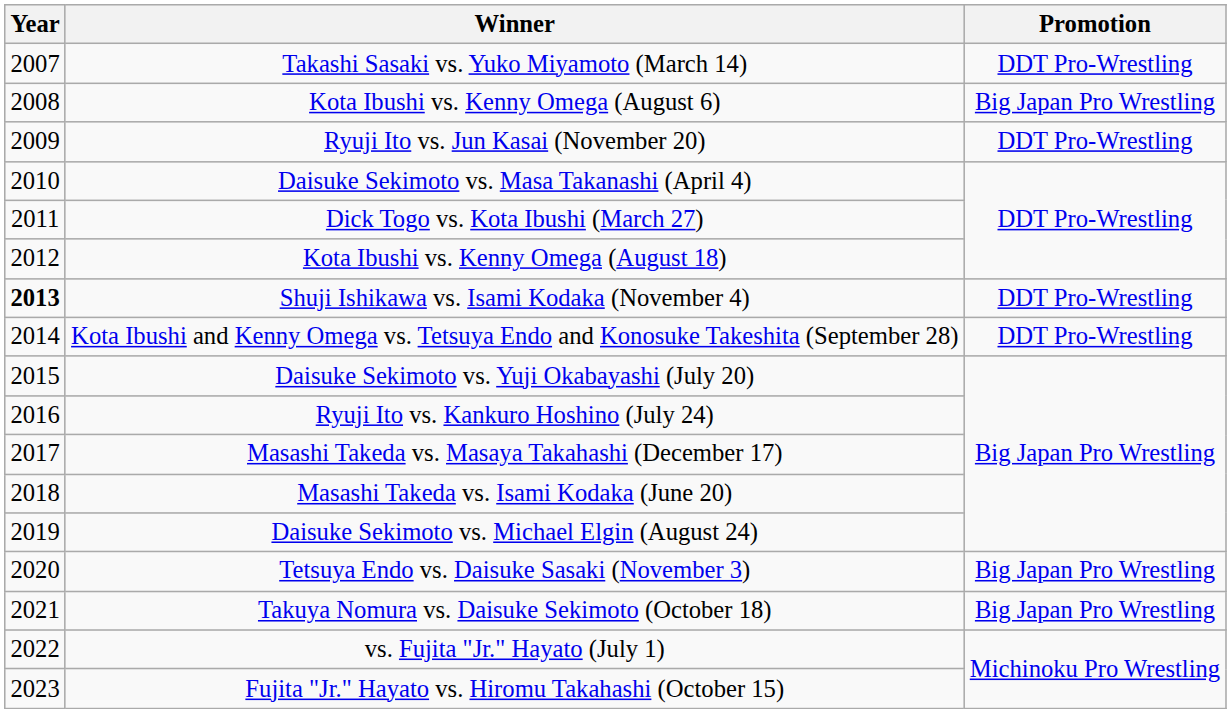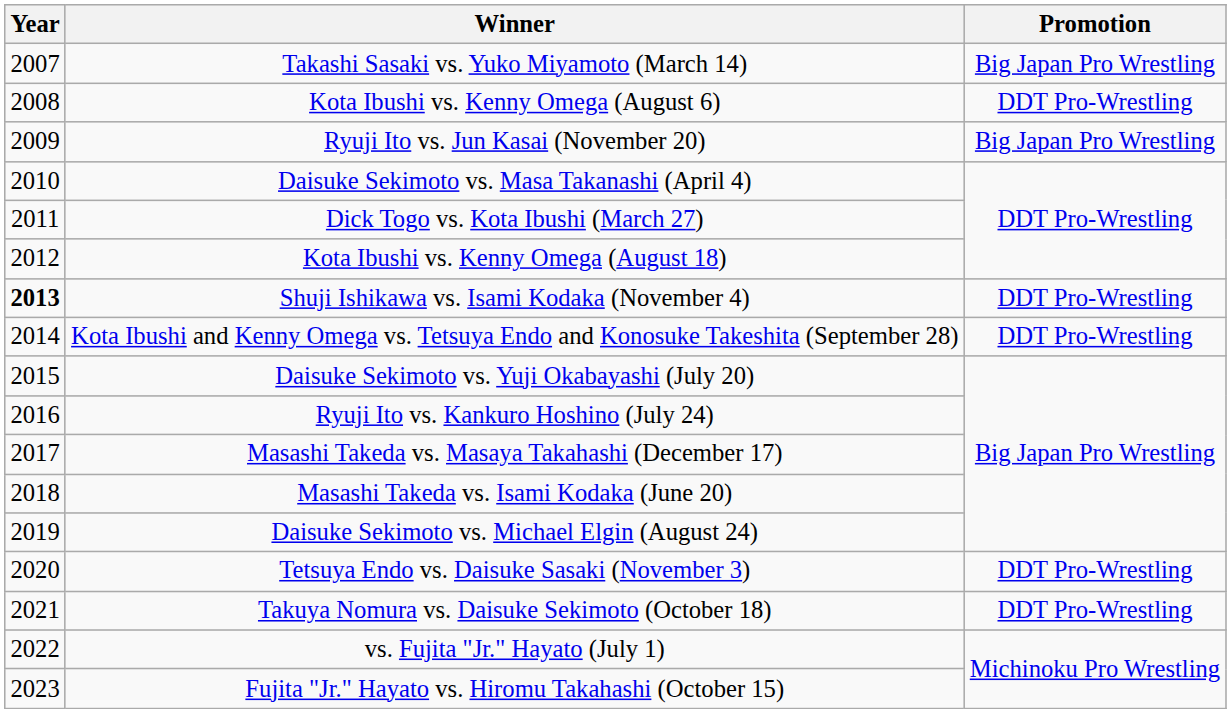Takashi Sasaki vs. Yuko Miyamoto (March 14) | Promotion: DDT Pro-Wrestling -> Big Japan Pro Wrestling
Kota Ibushi vs. Kenny Omega (August 6) | Promotion: Big Japan Pro Wrestling -> DDT Pro-Wrestling
Ryuji Ito vs. Jun Kasai (November 20) | Promotion: DDT Pro-Wrestling -> Big Japan Pro Wrestling
Tetsuya Endo vs. Daisuke Sasaki (November 3) | Promotion: Big Japan Pro Wrestling -> DDT Pro-Wrestling
Takuya Nomura vs. Daisuke Sekimoto (October 18) | Promotion: Big Japan Pro Wrestling -> DDT Pro-Wrestling
